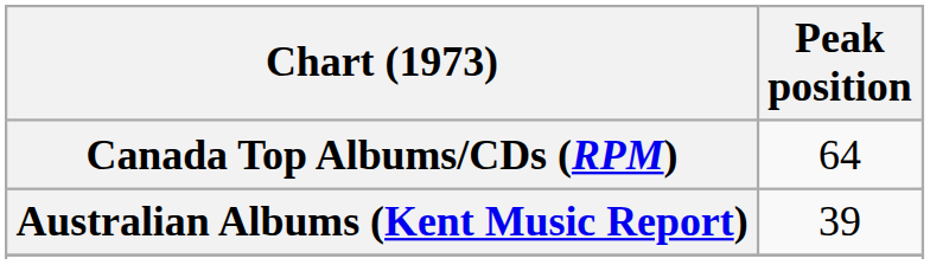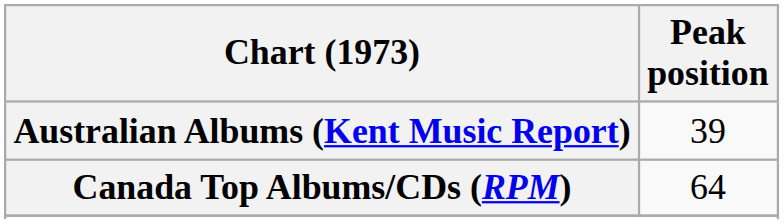rows swapped: Australian Albums (Kent Music Report) <-> Canada Top Albums/CDs (RPM)
